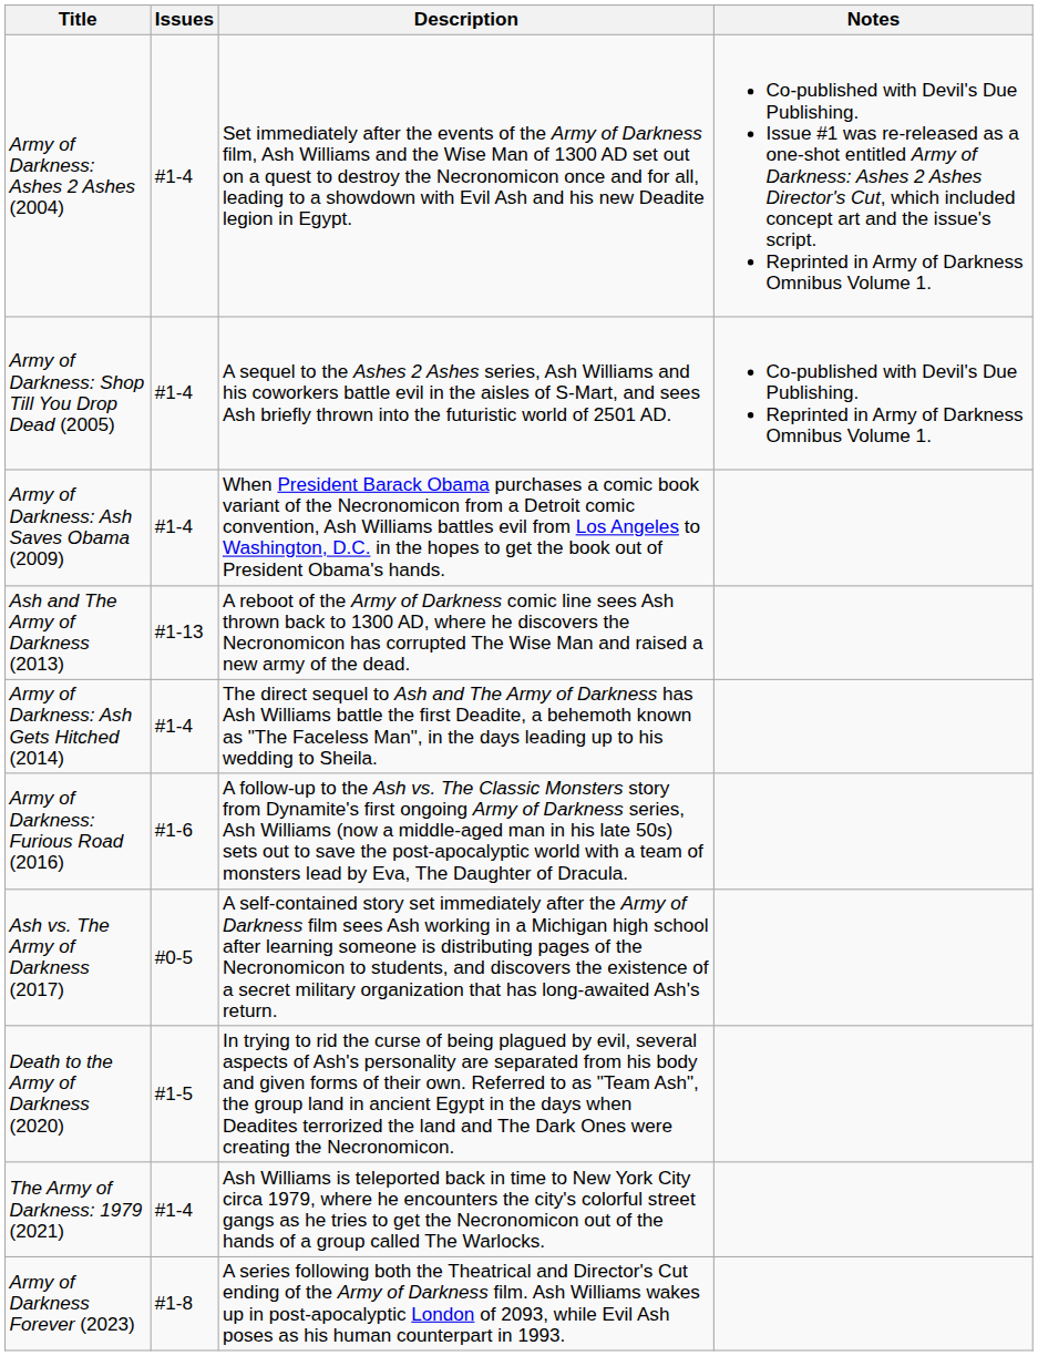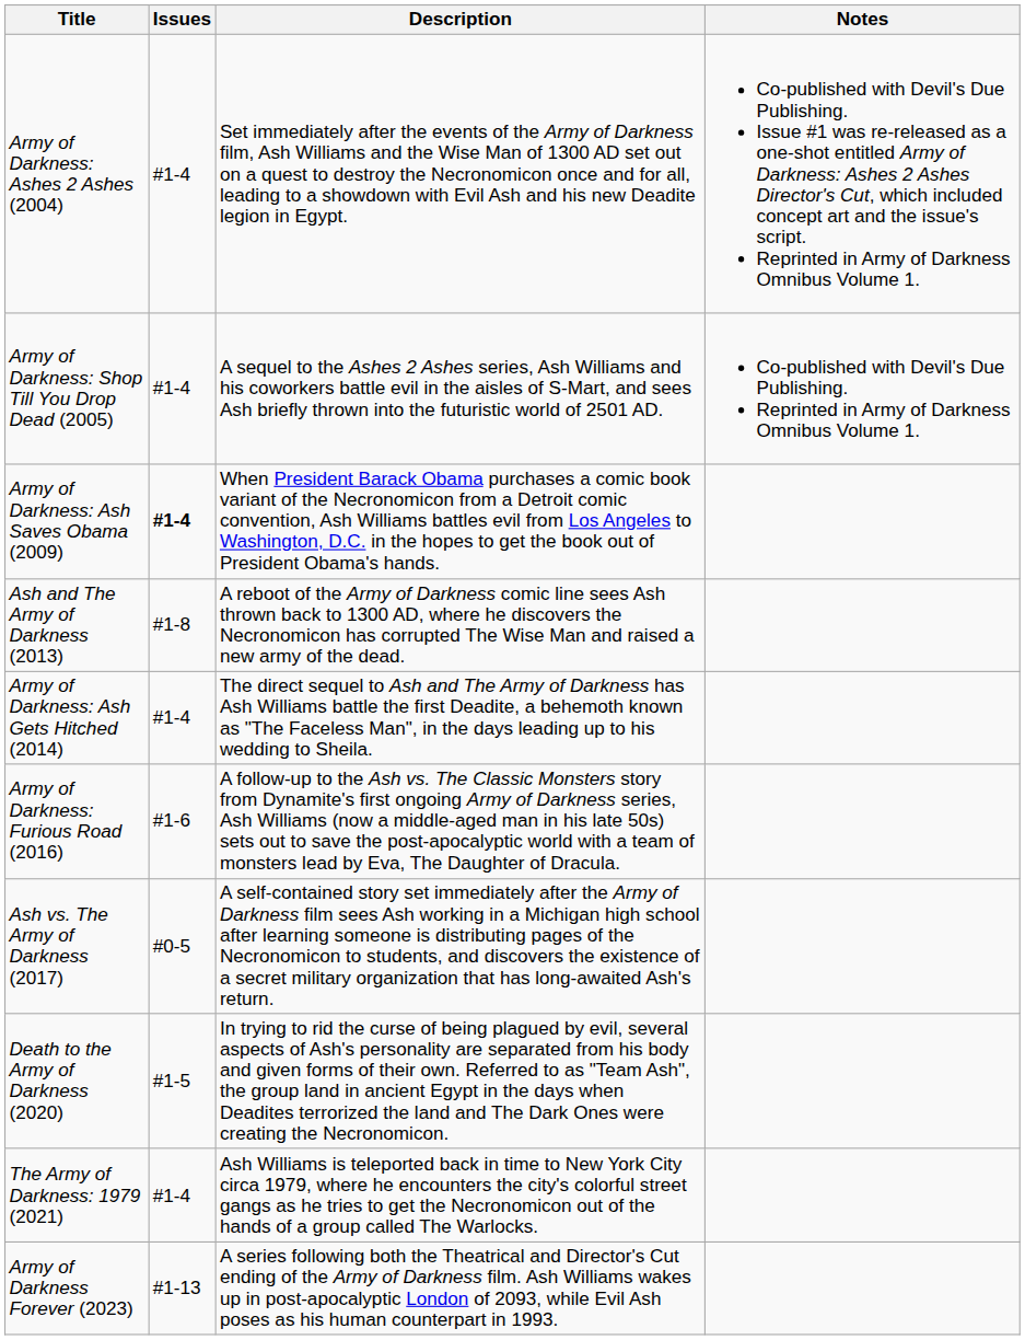Army of Darkness: Ash Saves Obama (2009) | Issues: normal -> bold
Ash and The Army of Darkness (2013) | Issues: #1-13 -> #1-8
Army of Darkness Forever (2023) | Issues: #1-8 -> #1-13
